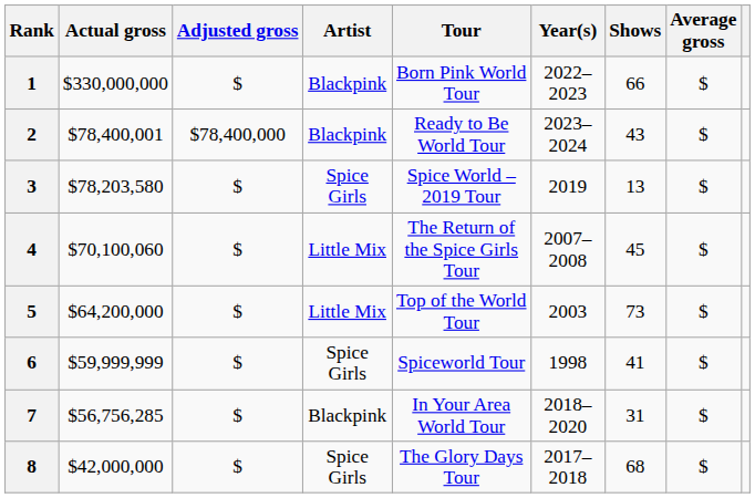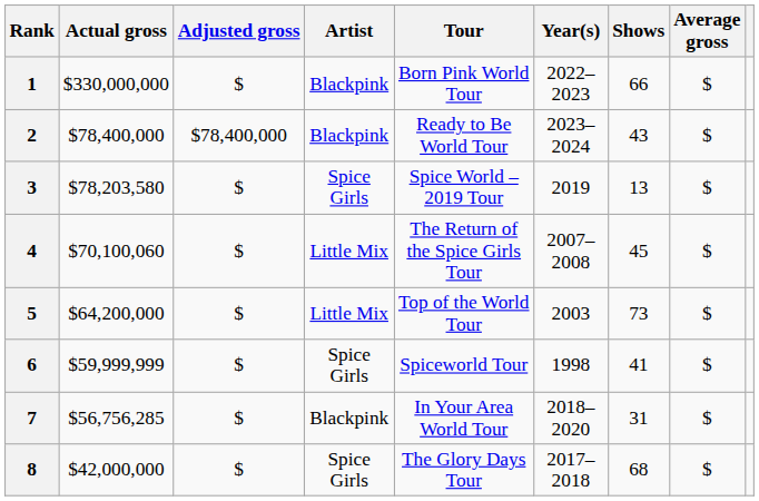2 | Actual gross: $78,400,001 -> $78,400,000
